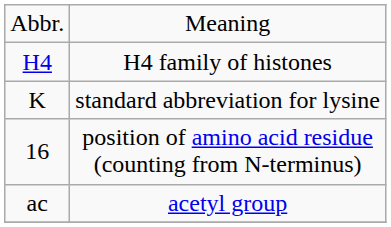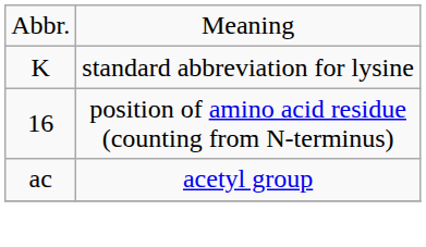- row: H4 | H4 family of histones
